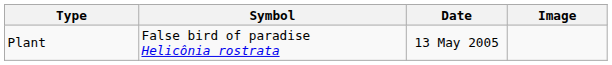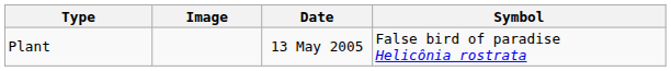columns swapped: Symbol <-> Image
